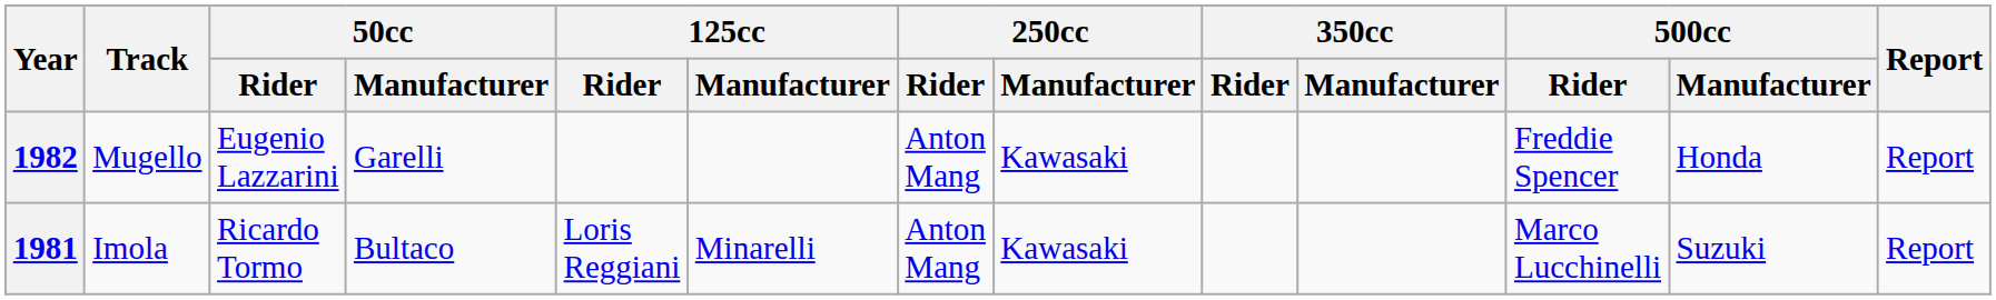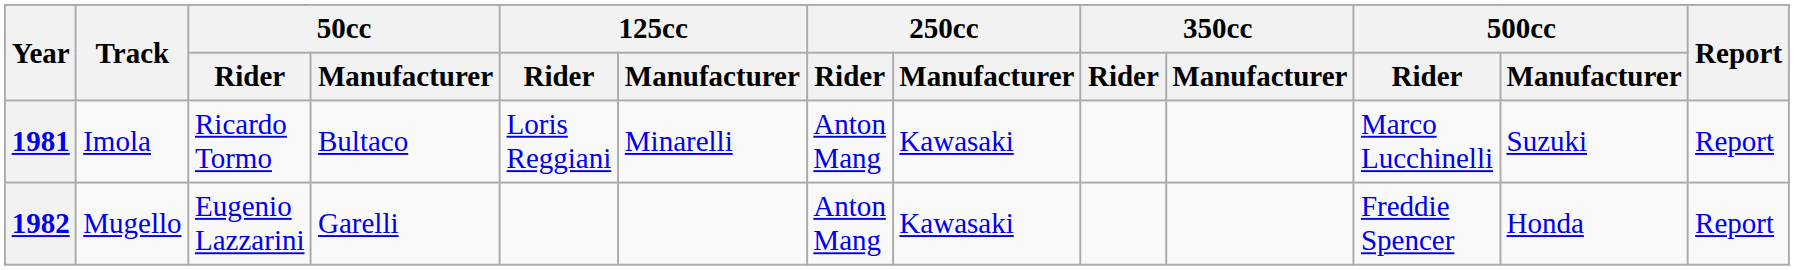rows swapped: 1982 <-> 1981
